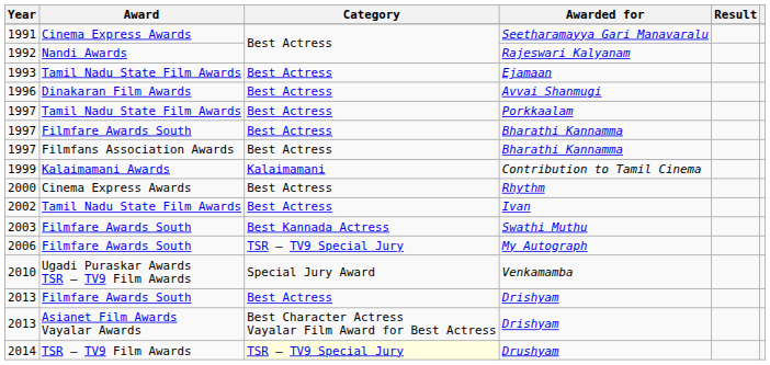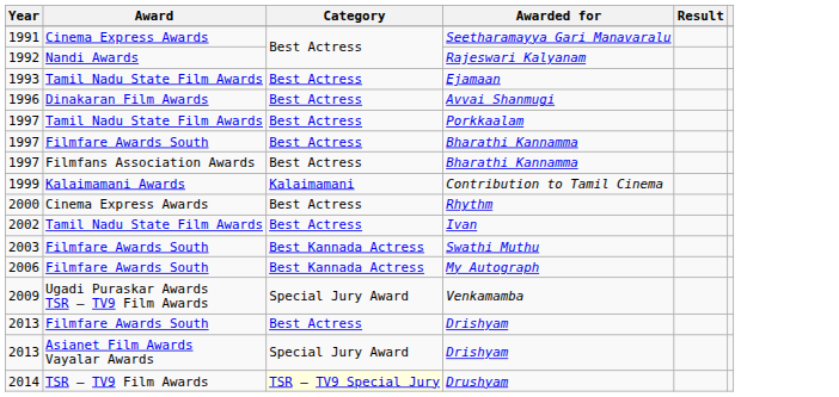My Autograph | Category: TSR – TV9 Special Jury -> Best Kannada Actress
Venkamamba | Year: 2010 -> 2009
Asianet Film Awards Vayalar Awards / Drishyam | Category: Best Character Actress Vayalar Film Award for Best Actress -> Special Jury Award
